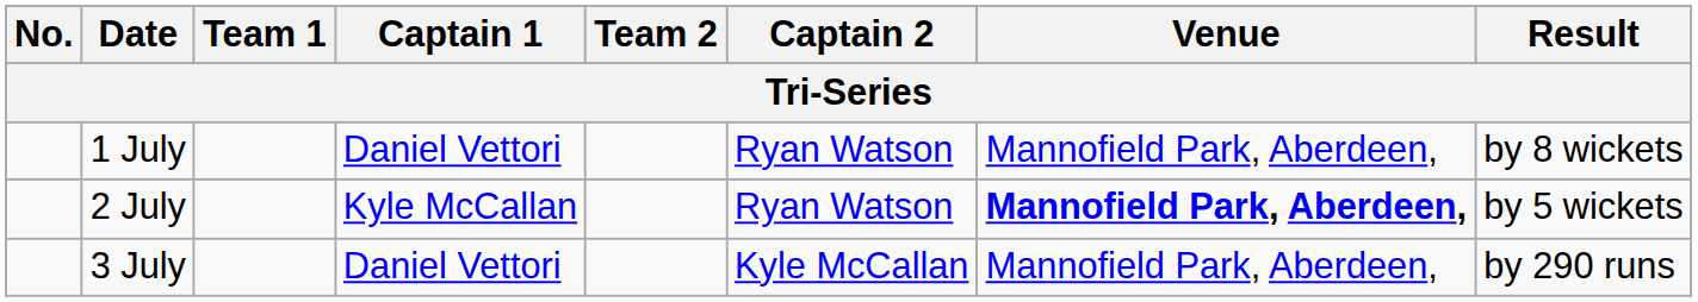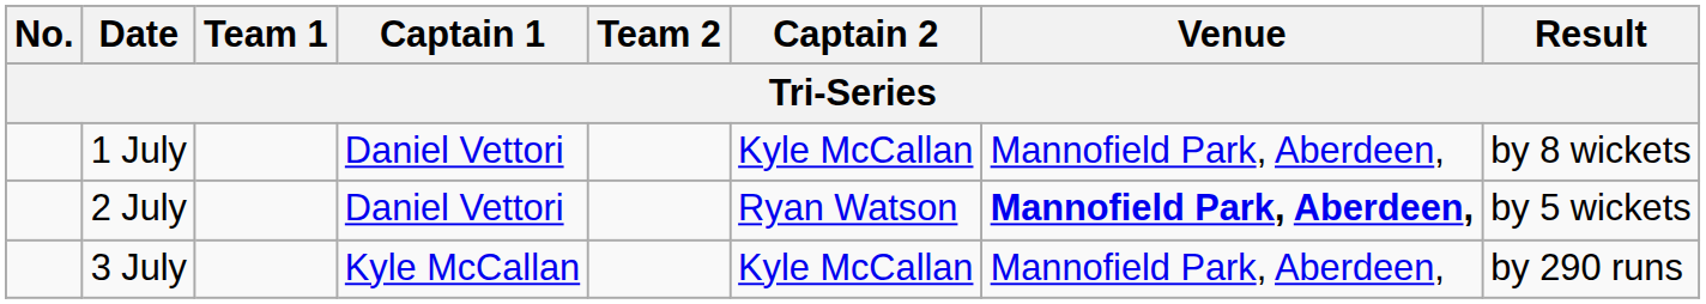1 July | Captain 2: Ryan Watson -> Kyle McCallan
2 July | Captain 1: Kyle McCallan -> Daniel Vettori
3 July | Captain 1: Daniel Vettori -> Kyle McCallan
